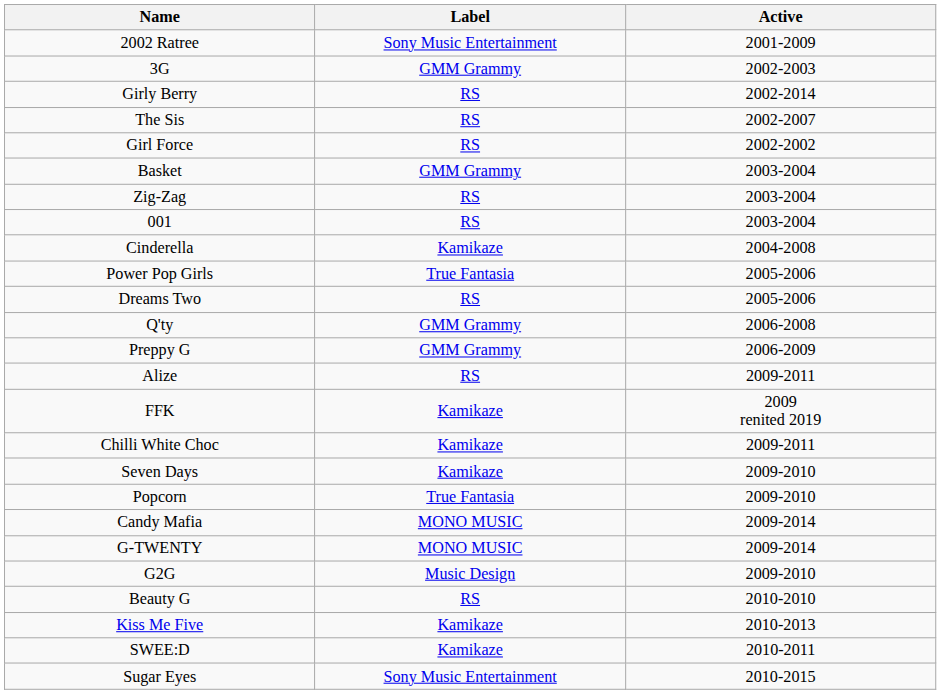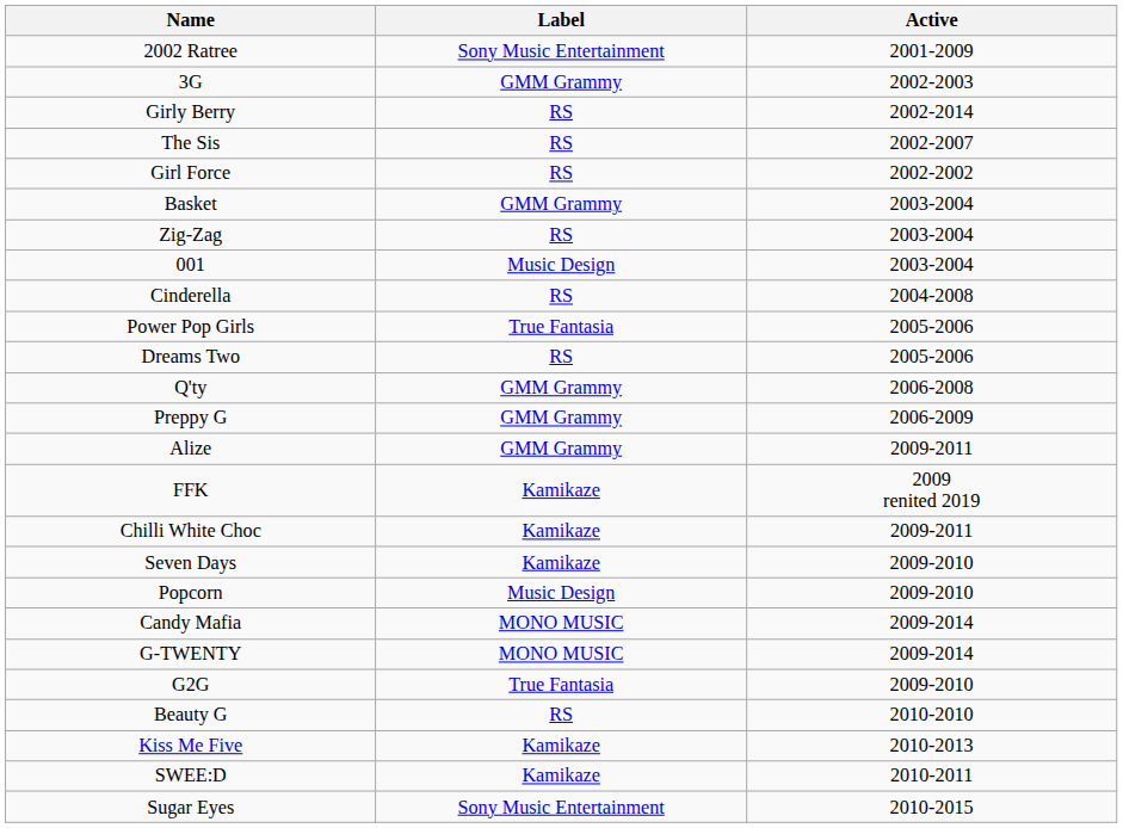001 | Label: RS -> Music Design
Cinderella | Label: Kamikaze -> RS
Alize | Label: RS -> GMM Grammy
Popcorn | Label: True Fantasia -> Music Design
G2G | Label: Music Design -> True Fantasia
